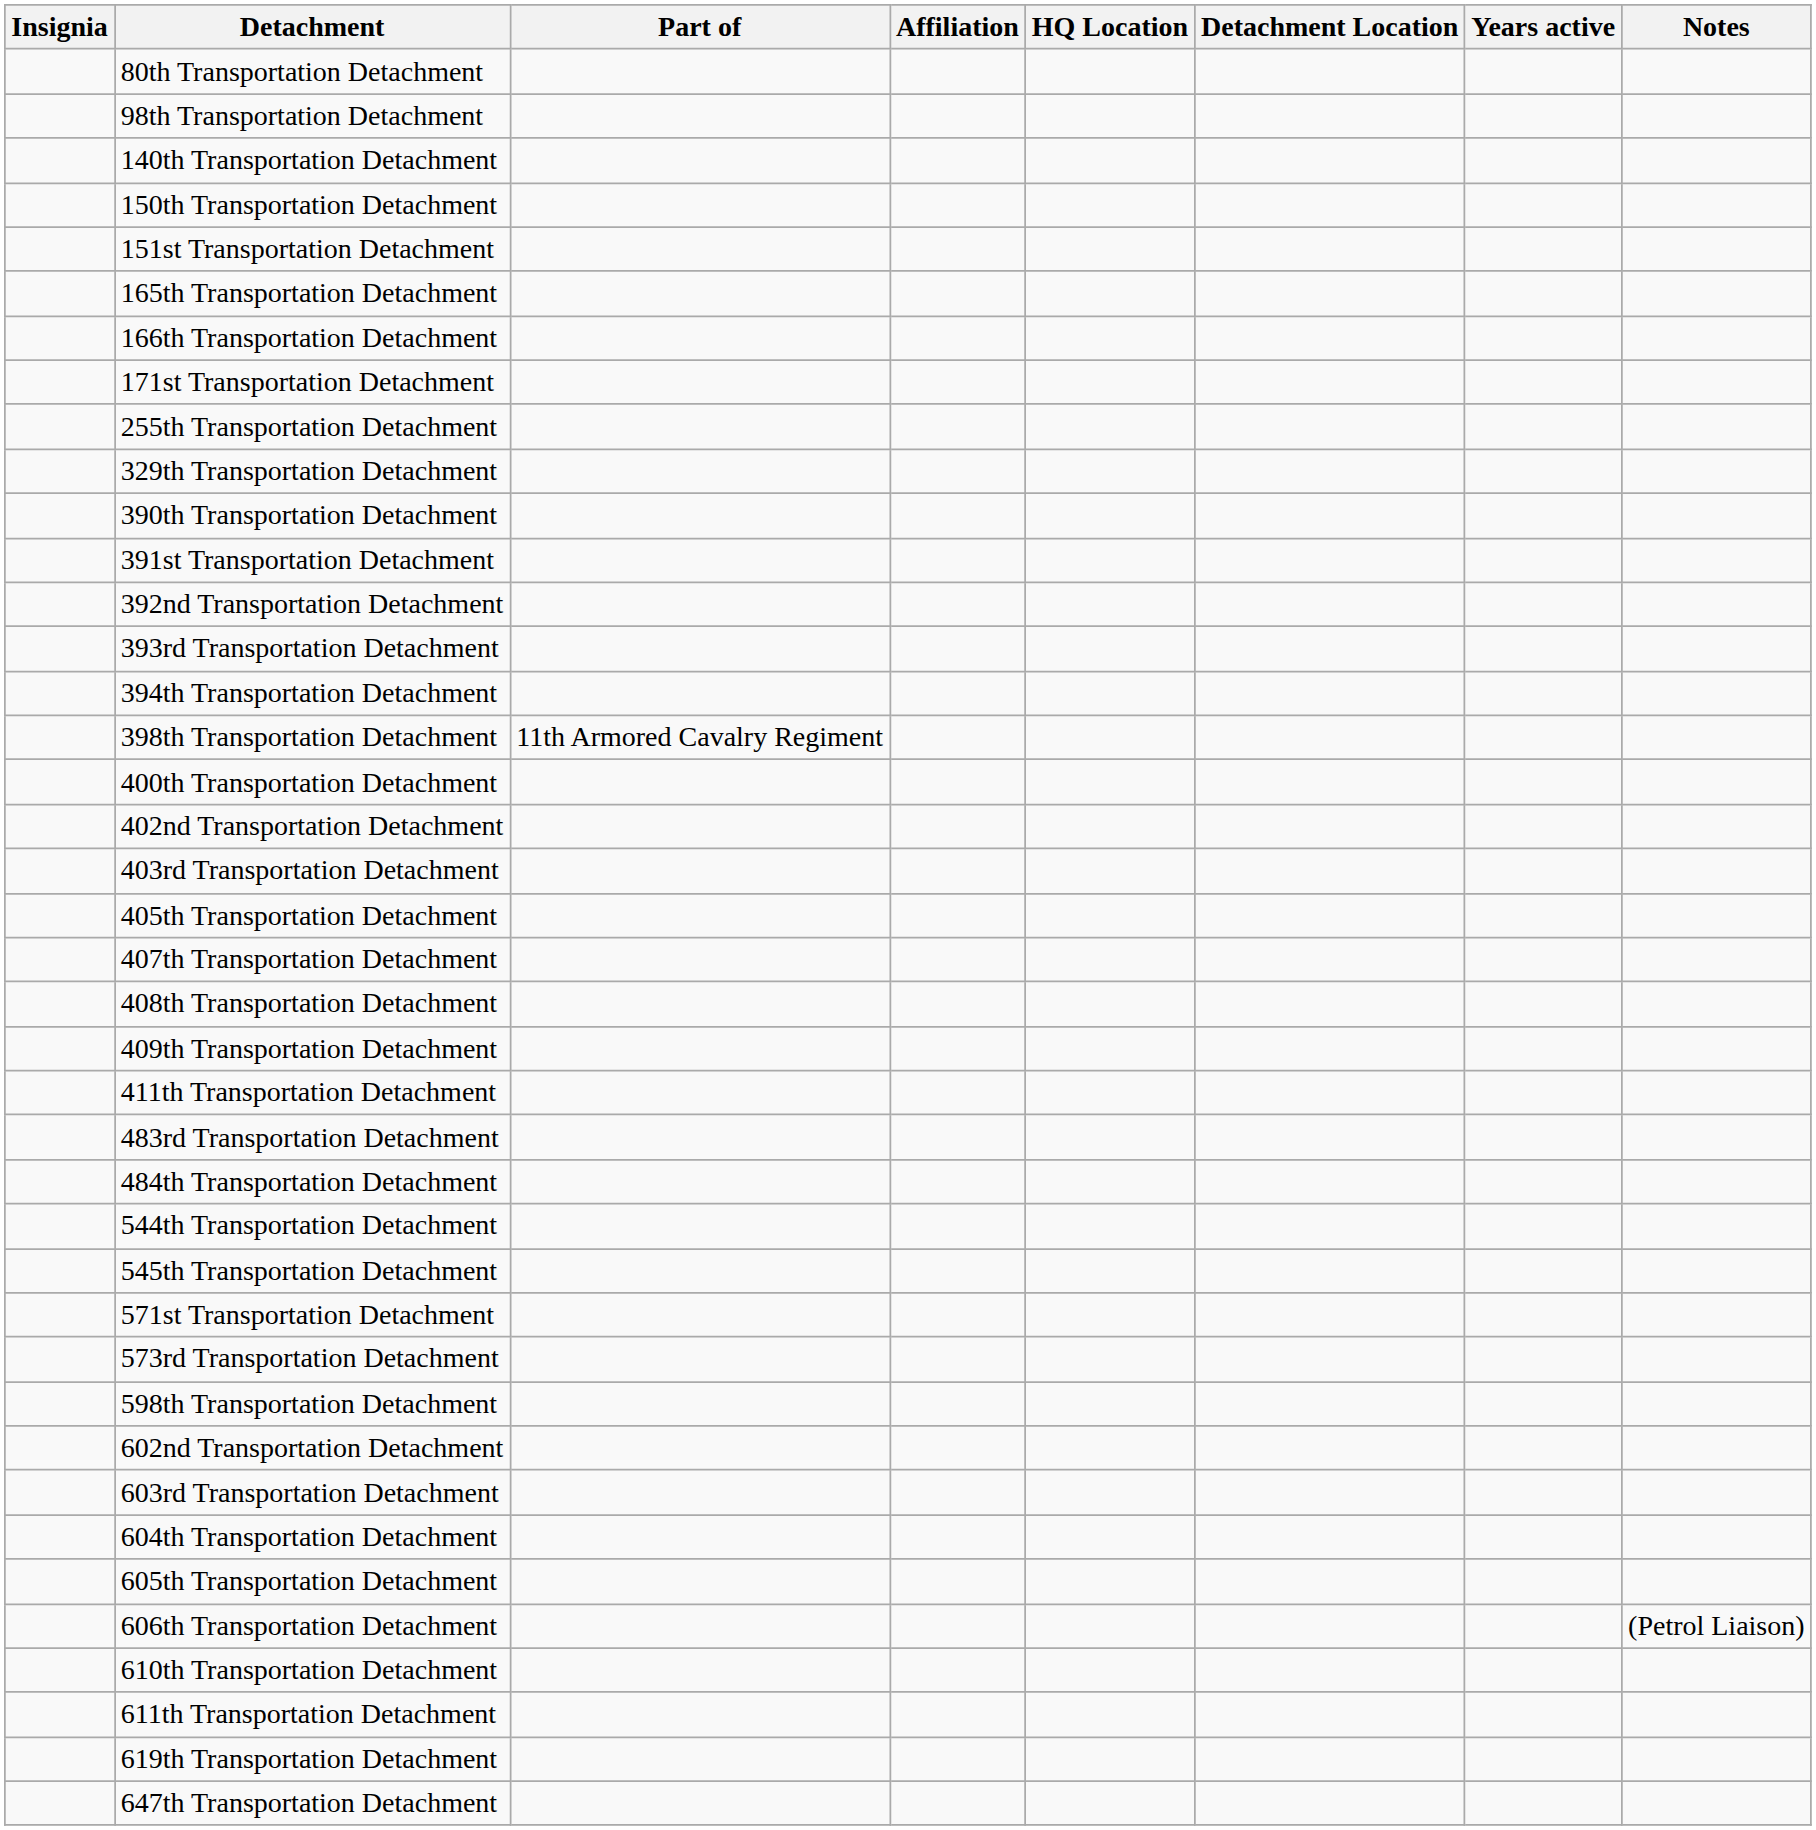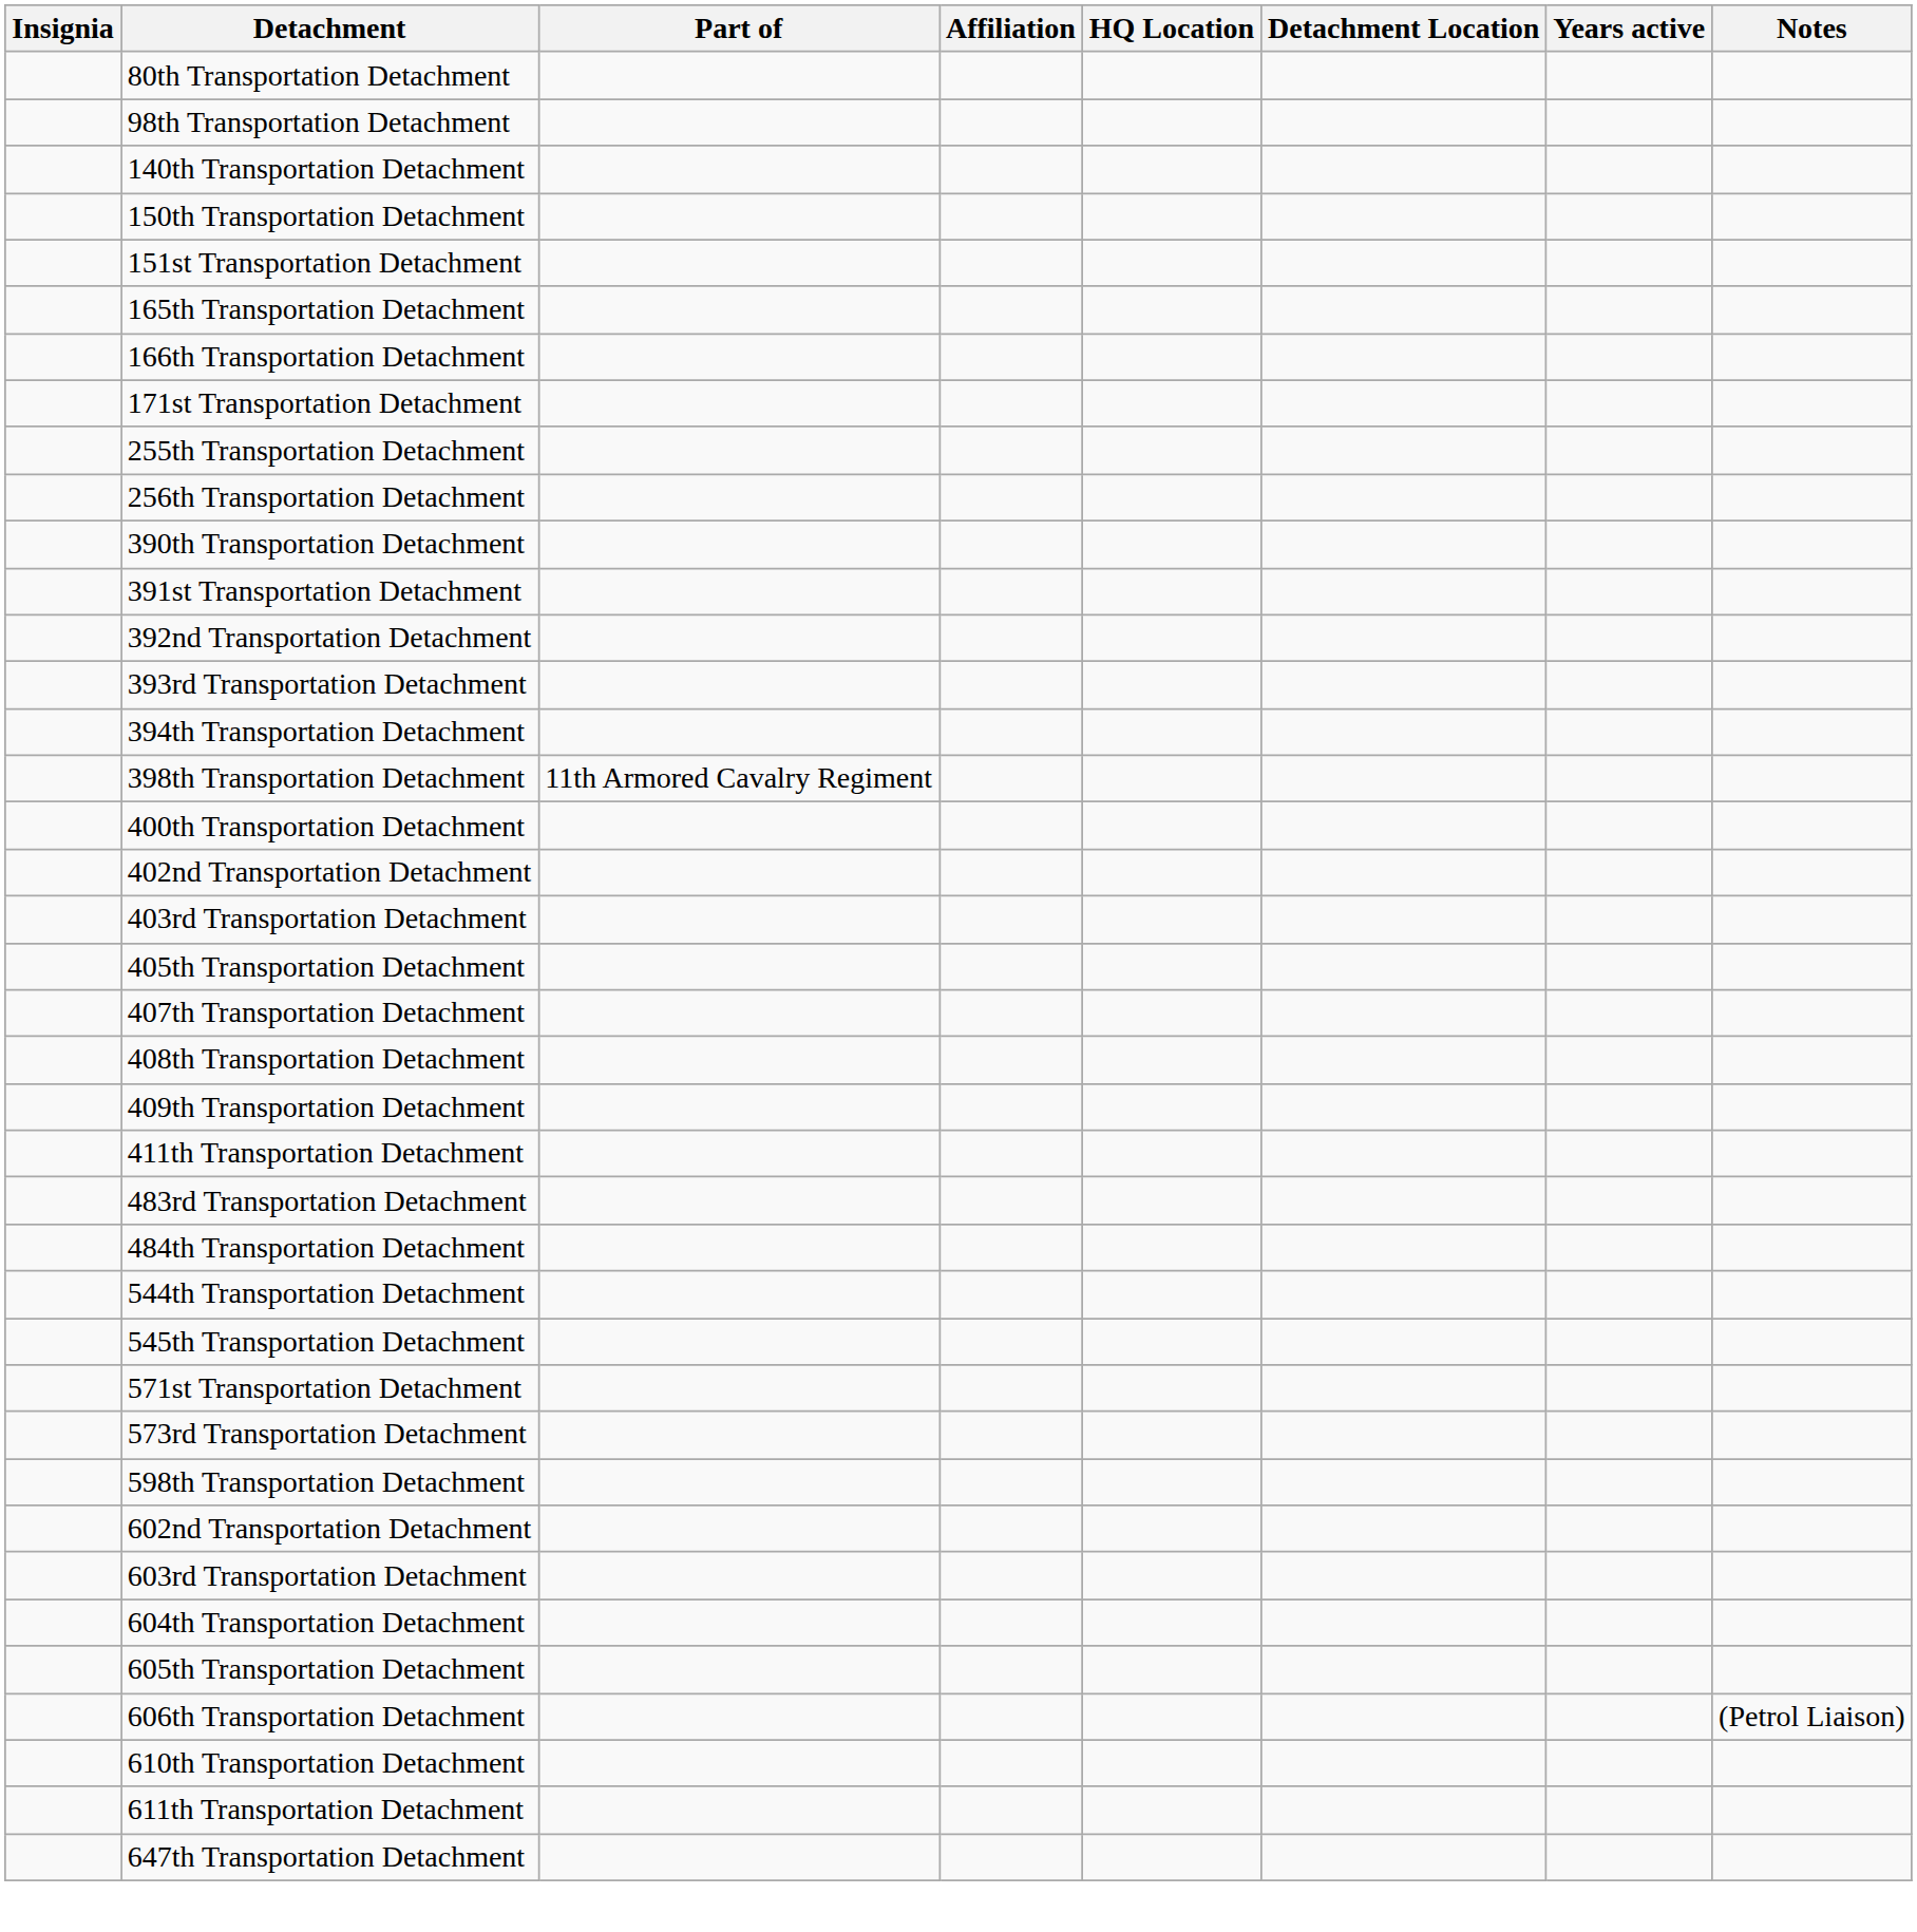+ row: 256th Transportation Detachment
- row: 329th Transportation Detachment
- row: 619th Transportation Detachment
